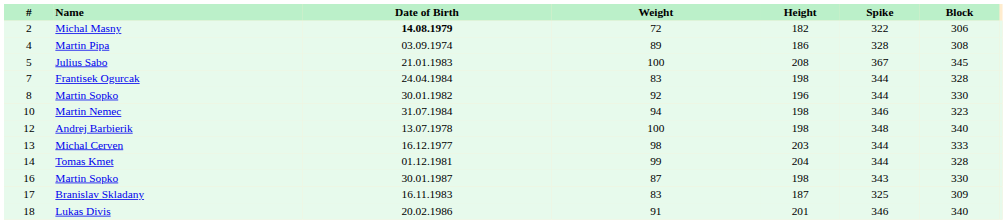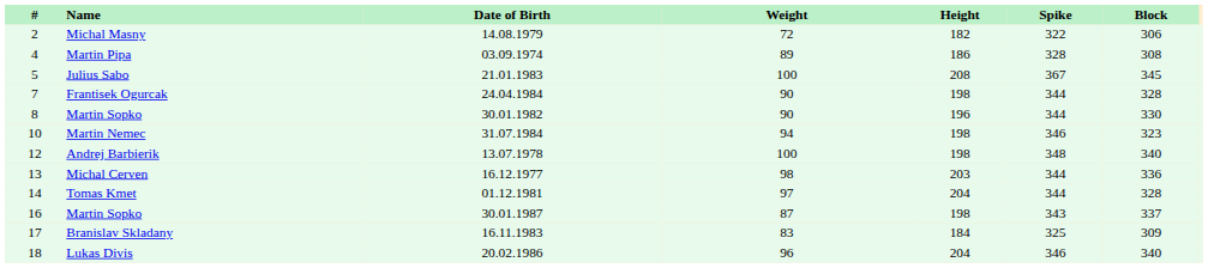Michal Masny | Date of Birth: bold -> normal
Frantisek Ogurcak | Weight: 83 -> 90
8 / Martin Sopko | Weight: 92 -> 90
Michal Cerven | Block: 333 -> 336
Tomas Kmet | Weight: 99 -> 97
16 / Martin Sopko | Block: 330 -> 337
Branislav Skladany | Height: 187 -> 184
Lukas Divis | Weight: 91 -> 96
Lukas Divis | Height: 201 -> 204
